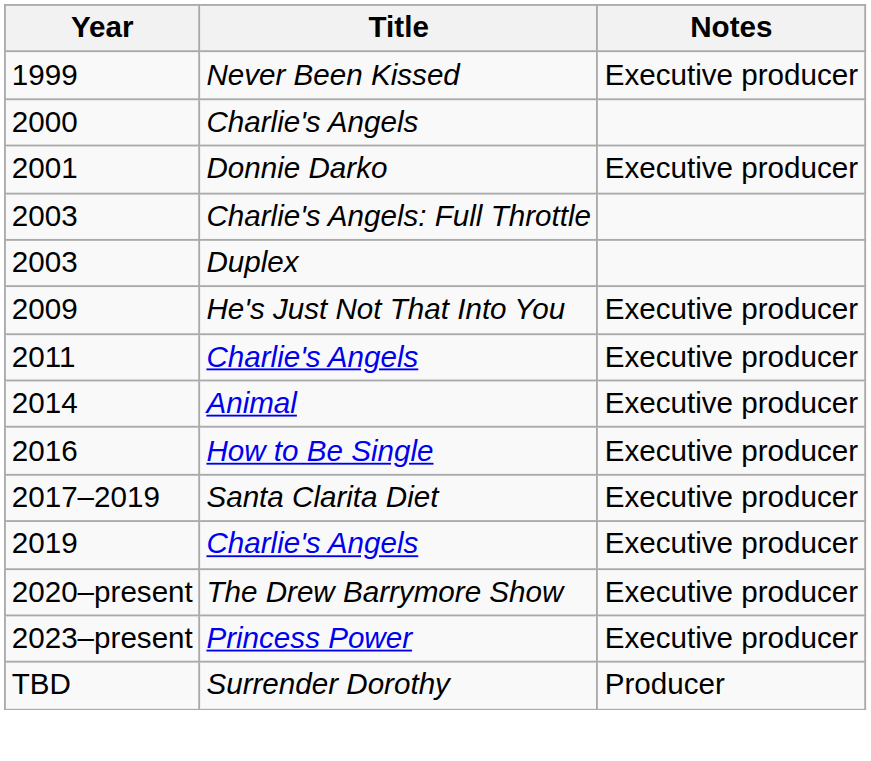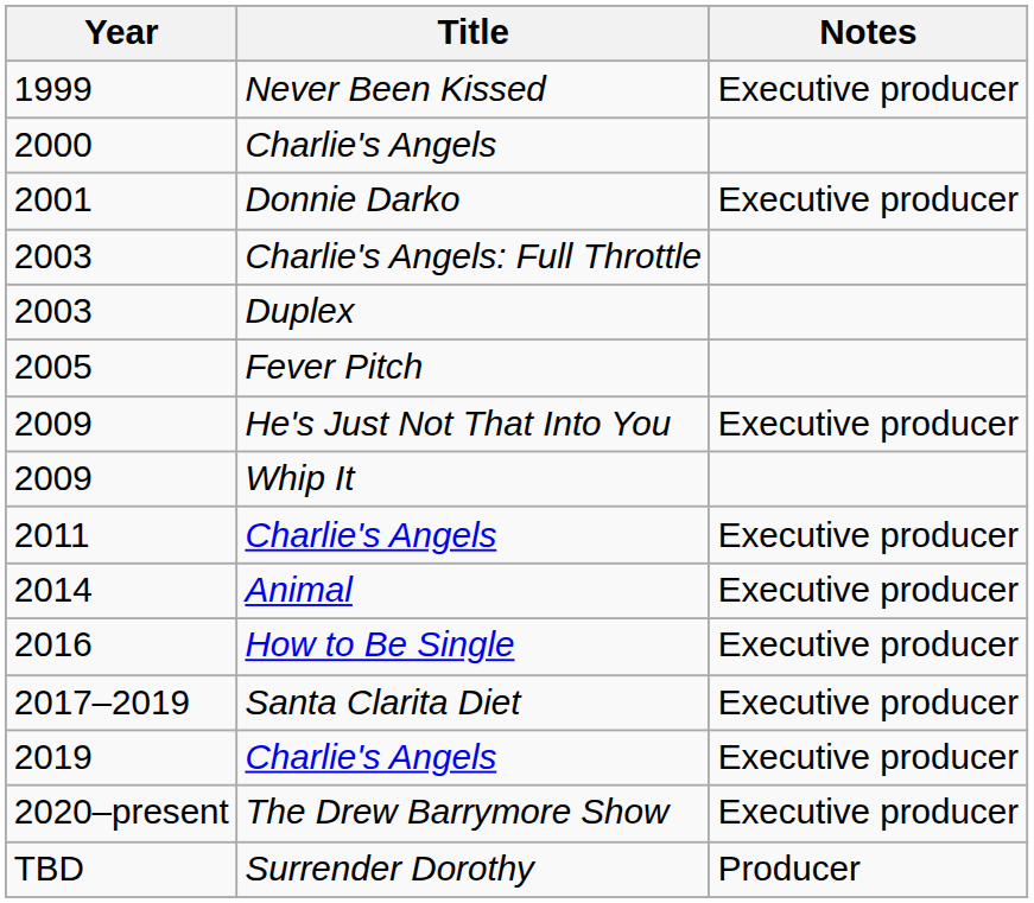+ row: 2005 | Fever Pitch
+ row: 2009 | Whip It
- row: 2023–present | Princess Power | Executive producer
